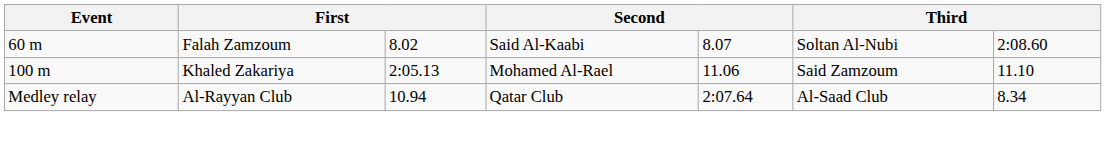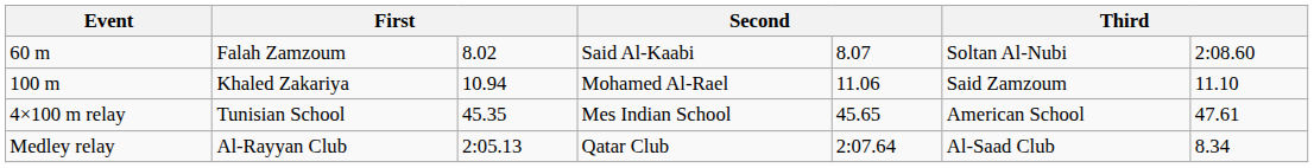100 m | column 3: 2:05.13 -> 10.94
+ row: 4×100 m relay | Tunisian School | 45.35 | Mes Indian School | 45.65 | American School | 47.61
Medley relay | column 3: 10.94 -> 2:05.13
